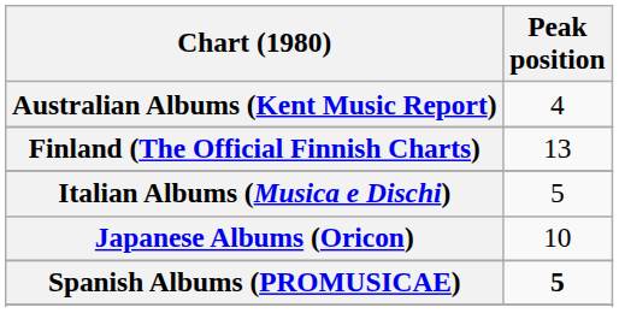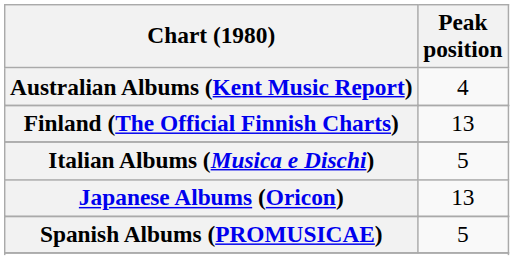Japanese Albums (Oricon) | Peak position: 10 -> 13
Spanish Albums (PROMUSICAE) | Peak position: bold -> normal
